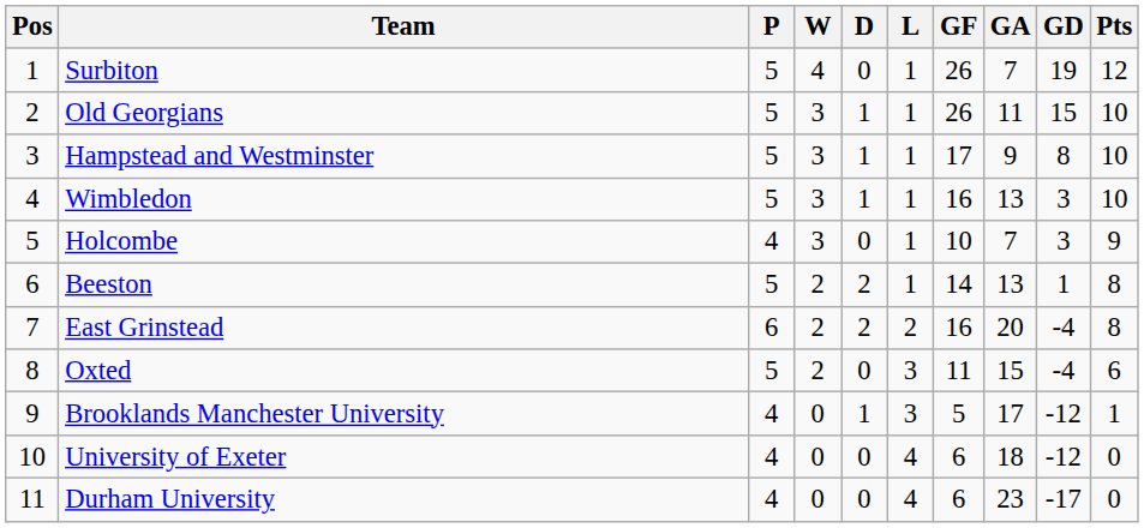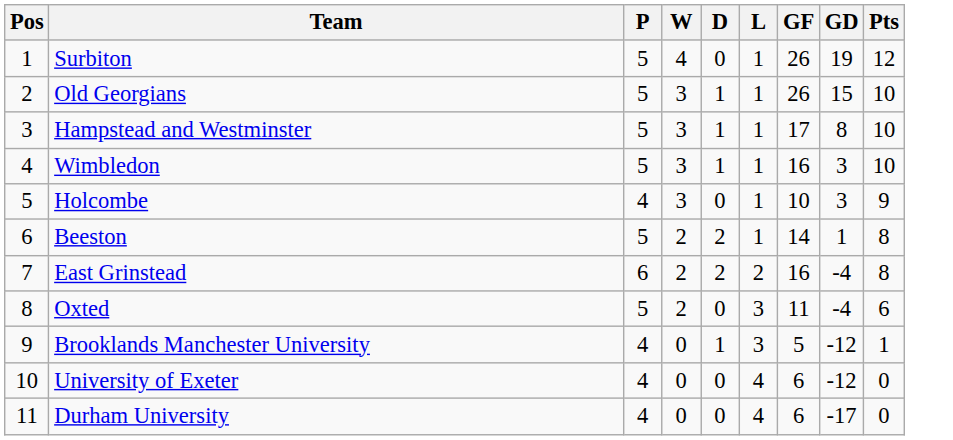- column: GA | 7 | 11 | 9 | 13 | 7 | 13 | 20 | 15 | 17 | 18 | 23
